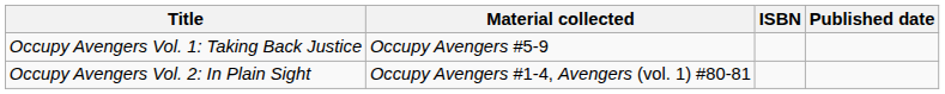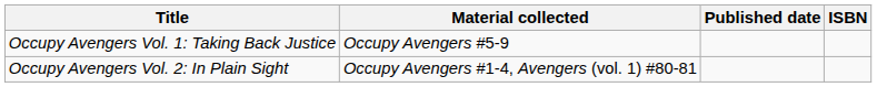columns swapped: Published date <-> ISBN
